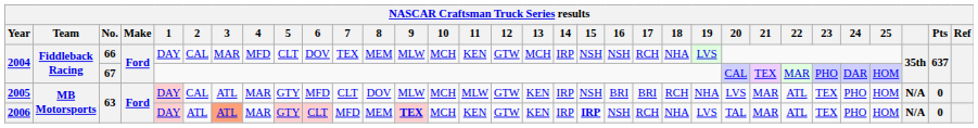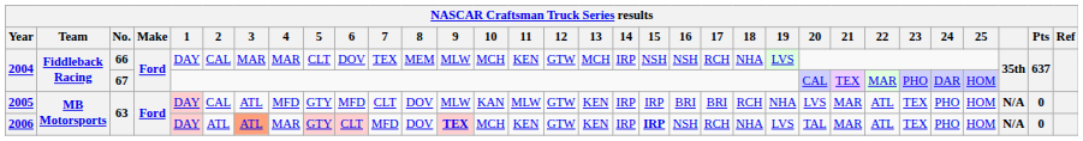2004 / 66 | 4: MFD -> MAR
2005 | 4: MAR -> MFD
2005 | 10: MCH -> KAN
2005 | 15: NSH -> IRP
2006 | 8: MEM -> DOV
